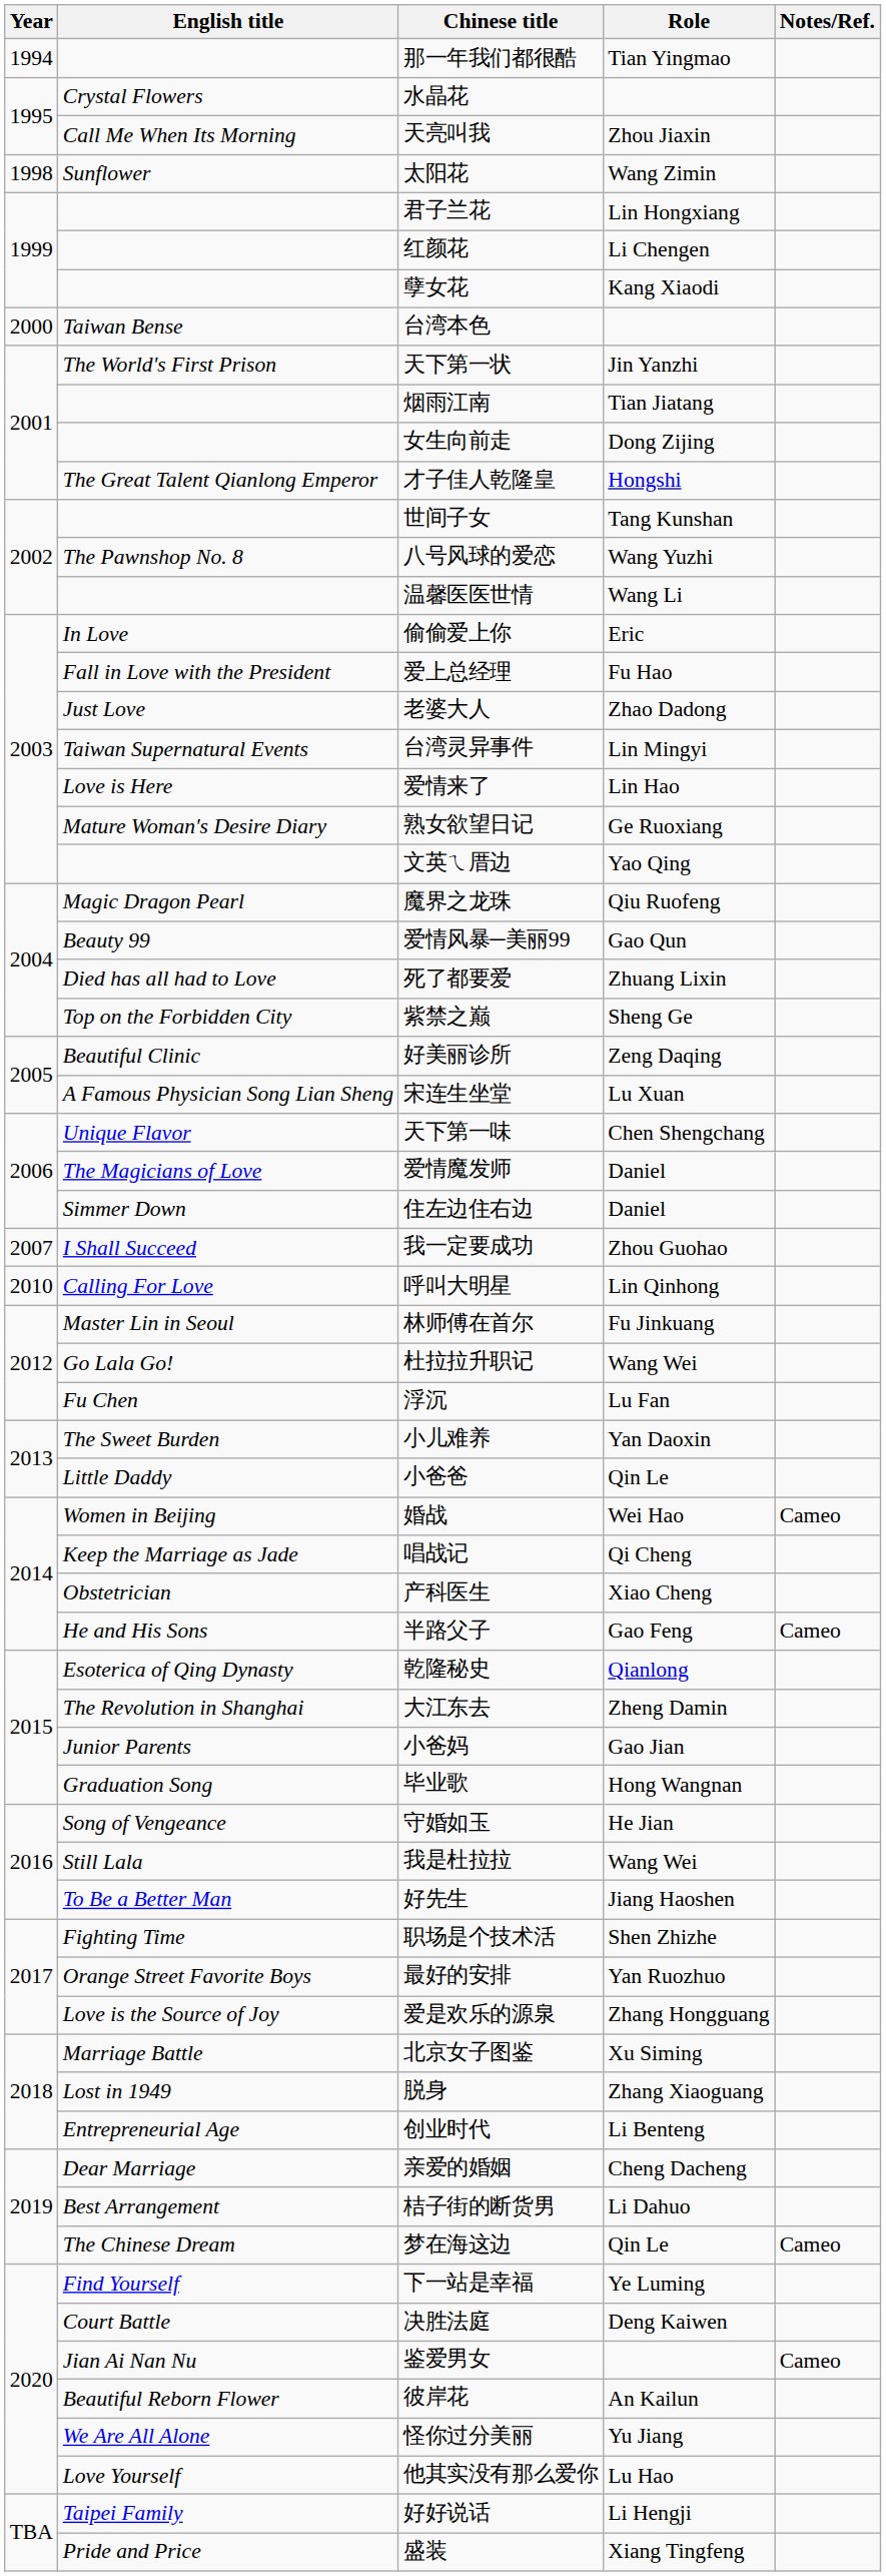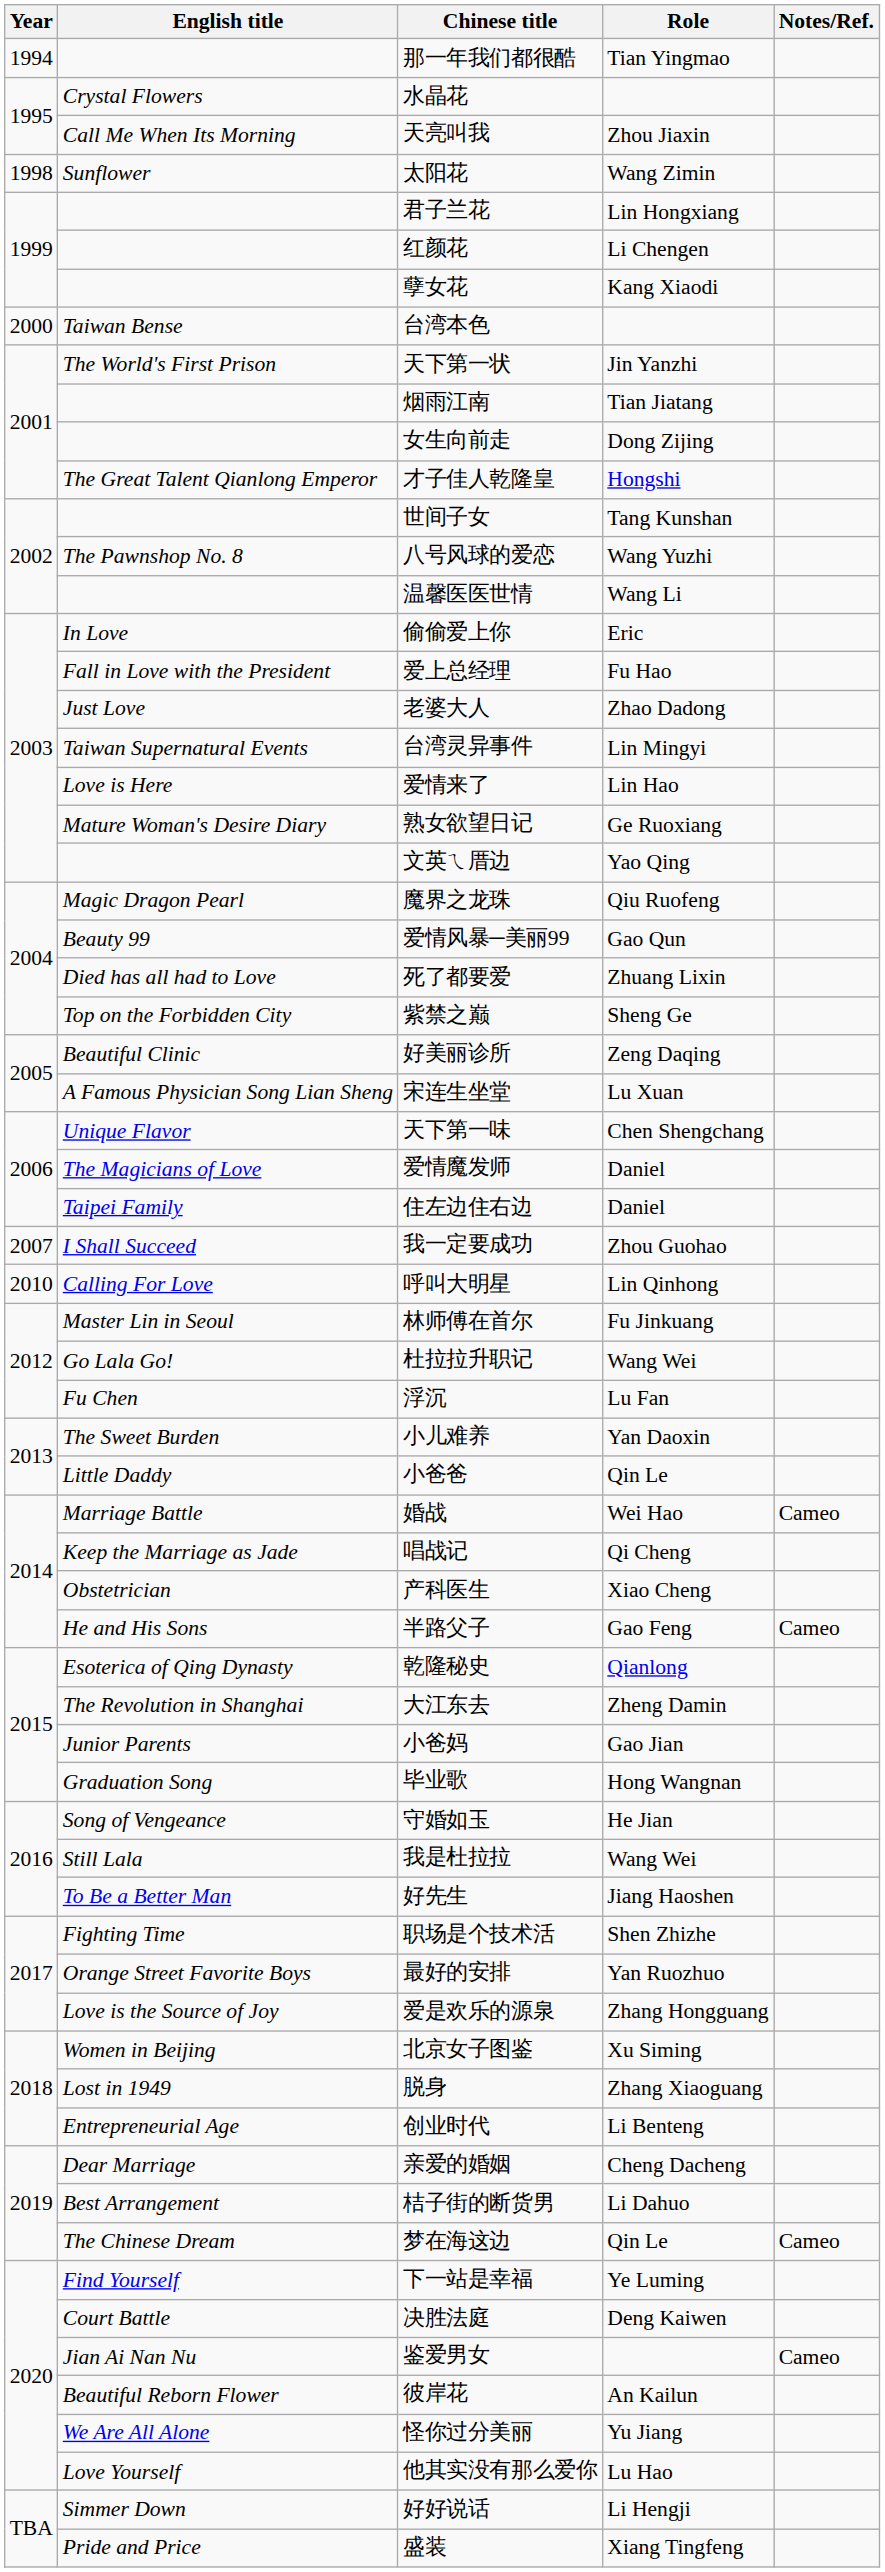住左边住右边 | English title: Simmer Down -> Taipei Family
婚战 | English title: Women in Beijing -> Marriage Battle
北京女子图鉴 | English title: Marriage Battle -> Women in Beijing
好好说话 | English title: Taipei Family -> Simmer Down
